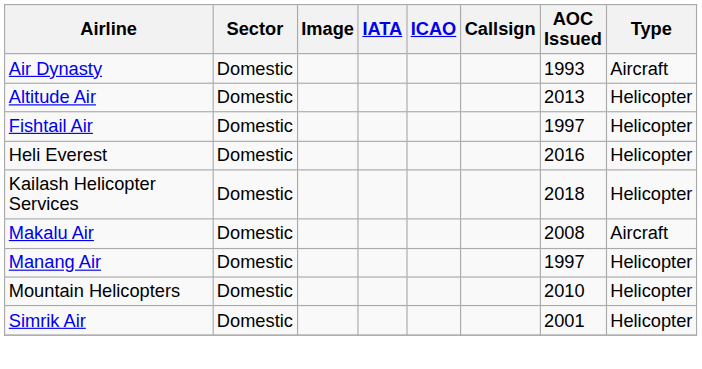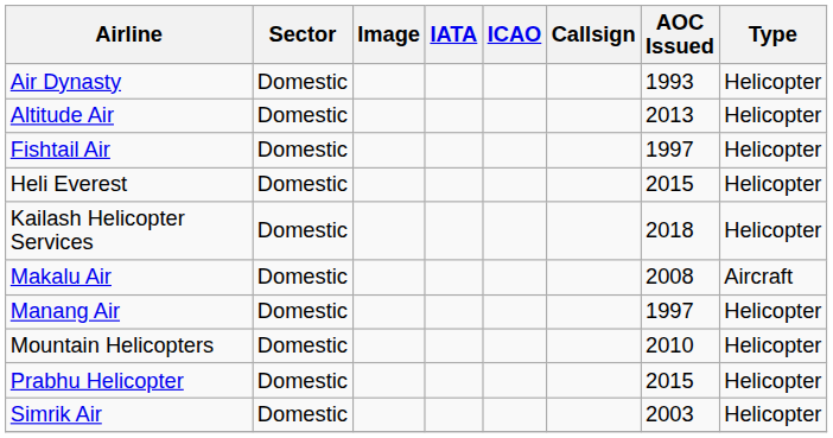Air Dynasty | Type: Aircraft -> Helicopter
Heli Everest | AOC Issued: 2016 -> 2015
+ row: Prabhu Helicopter | Domestic | 2015 | Helicopter
Simrik Air | AOC Issued: 2001 -> 2003
